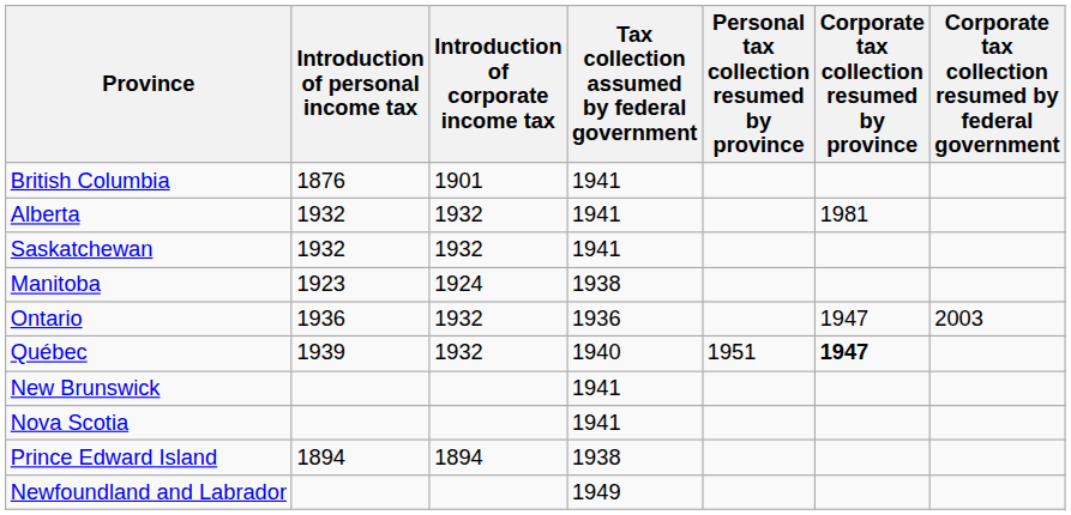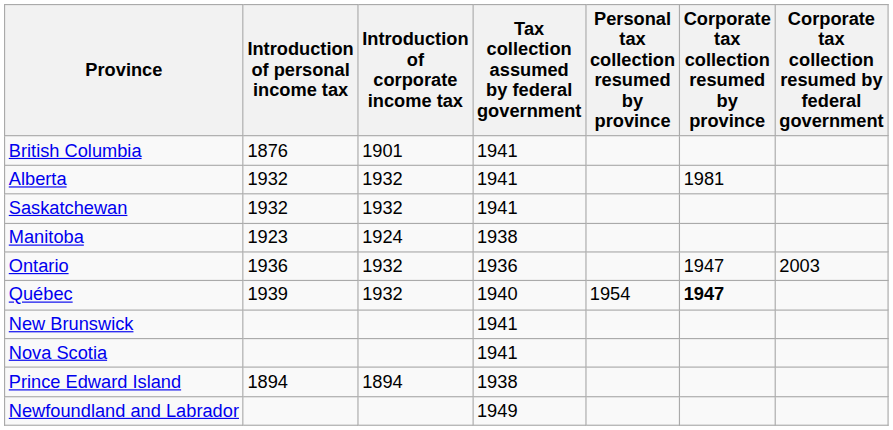Québec | Personal tax collection resumed by province: 1951 -> 1954
